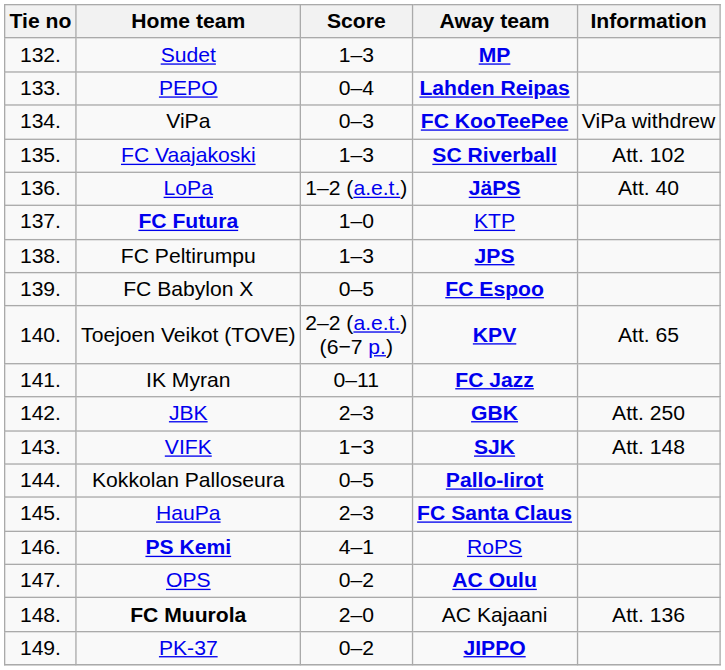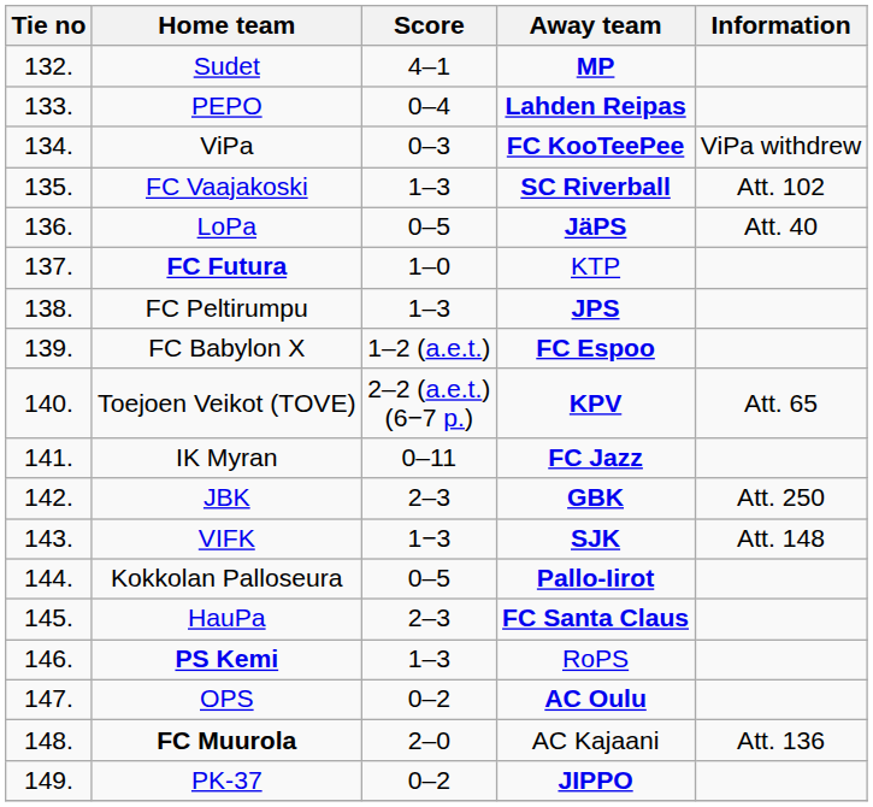Sudet | Score: 1–3 -> 4–1
LoPa | Score: 1–2 (a.e.t.) -> 0–5
FC Babylon X | Score: 0–5 -> 1–2 (a.e.t.)
PS Kemi | Score: 4–1 -> 1–3
